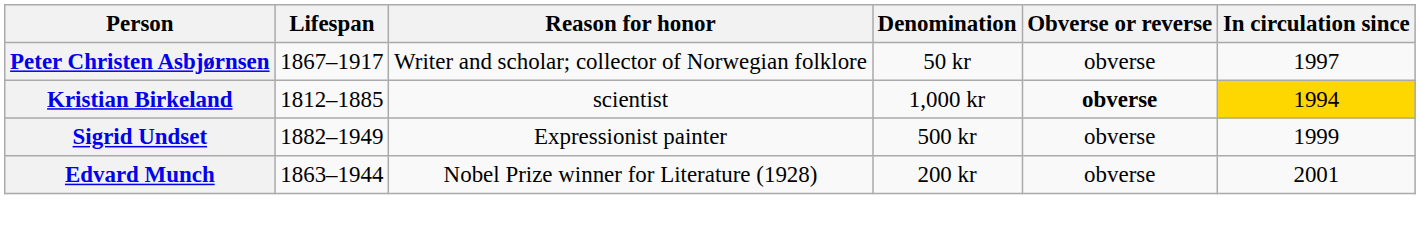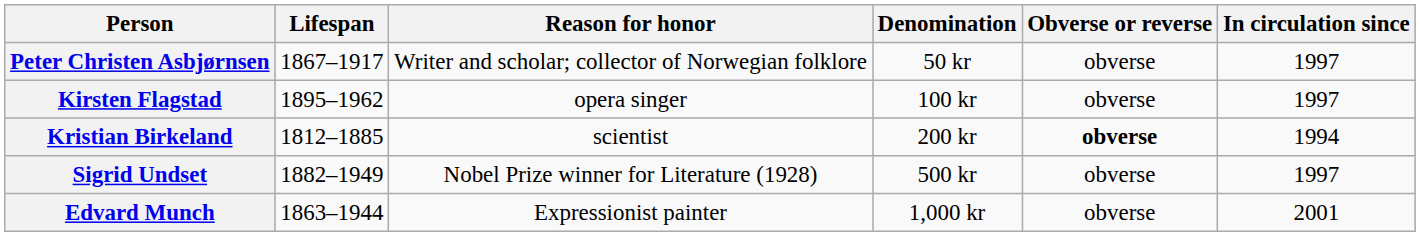+ row: Kirsten Flagstad | 1895–1962 | opera singer | 100 kr | obverse | 1997
Kristian Birkeland | Denomination: 1,000 kr -> 200 kr
Kristian Birkeland | In circulation since: gold background -> no background
Sigrid Undset | Reason for honor: Expressionist painter -> Nobel Prize winner for Literature (1928)
Sigrid Undset | In circulation since: 1999 -> 1997
Edvard Munch | Reason for honor: Nobel Prize winner for Literature (1928) -> Expressionist painter
Edvard Munch | Denomination: 200 kr -> 1,000 kr
